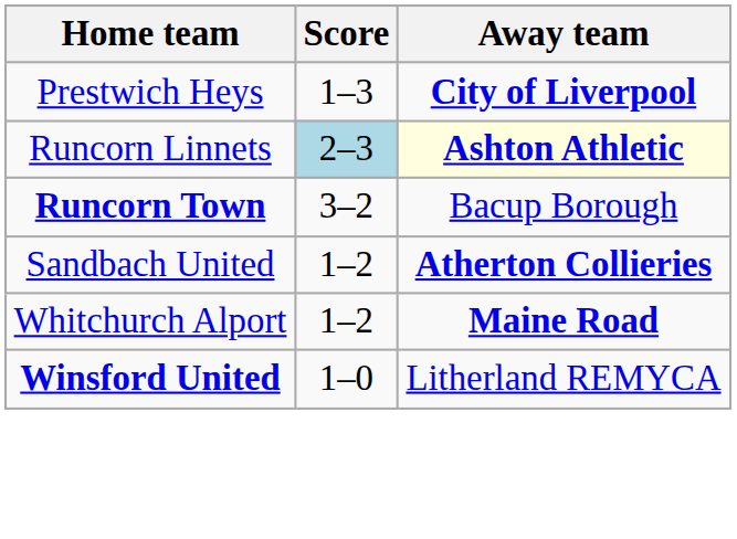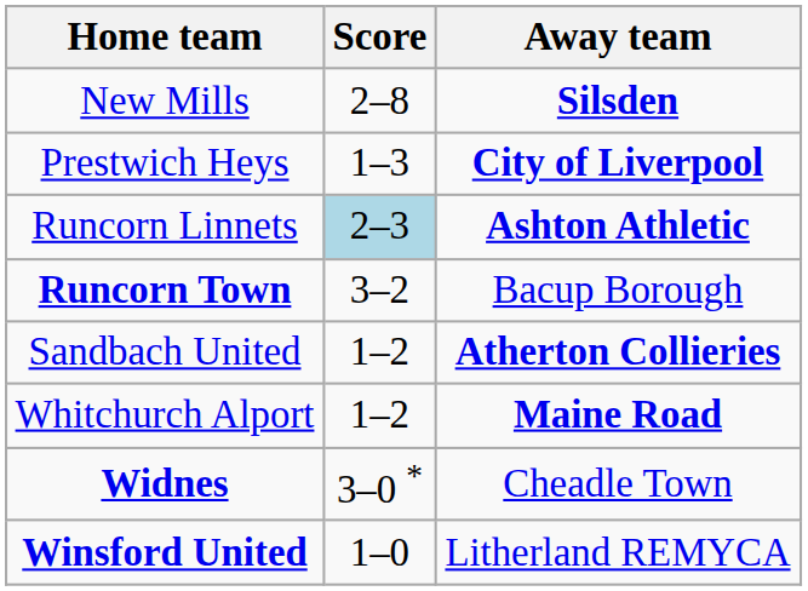+ row: New Mills | 2–8 | Silsden
Runcorn Linnets | Away team: lightyellow background -> no background
+ row: Widnes | 3–0 * | Cheadle Town
